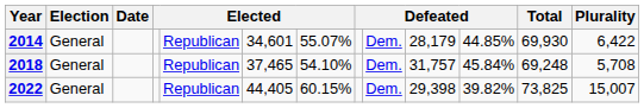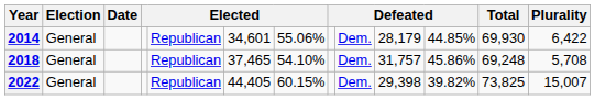2014 | column 7: 55.07% -> 55.06%
2018 | column 11: 45.84% -> 45.86%
